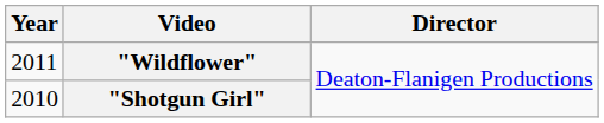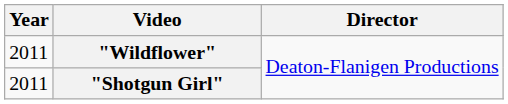"Shotgun Girl" | Year: 2010 -> 2011
